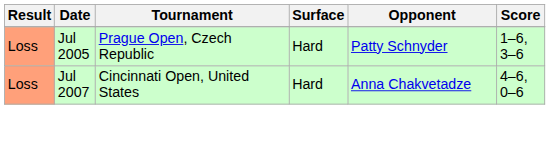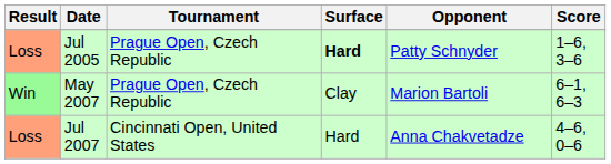Jul 2005 | Surface: normal -> bold
+ row: Win | May 2007 | Prague Open, Czech Republic | Clay | Marion Bartoli | 6–1, 6–3
